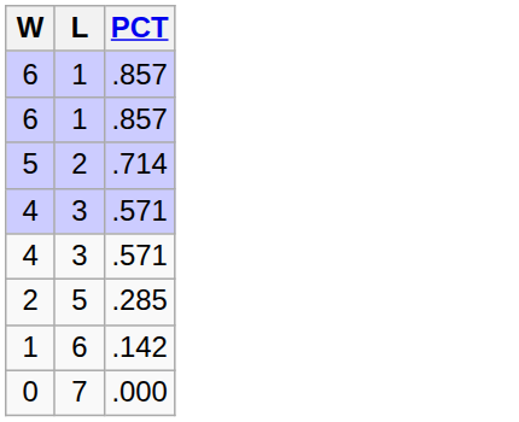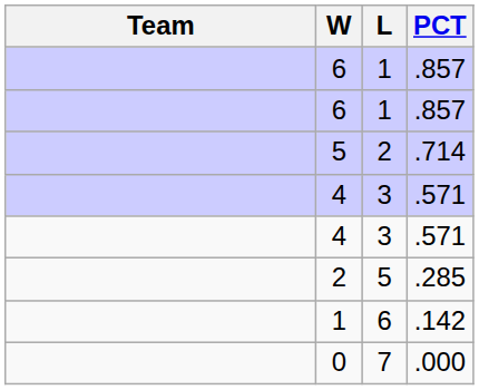+ column: Team
